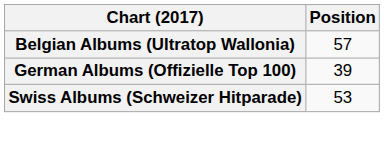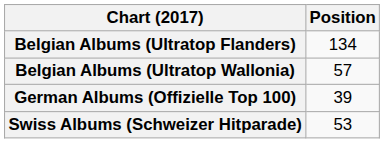+ row: Belgian Albums (Ultratop Flanders) | 134
